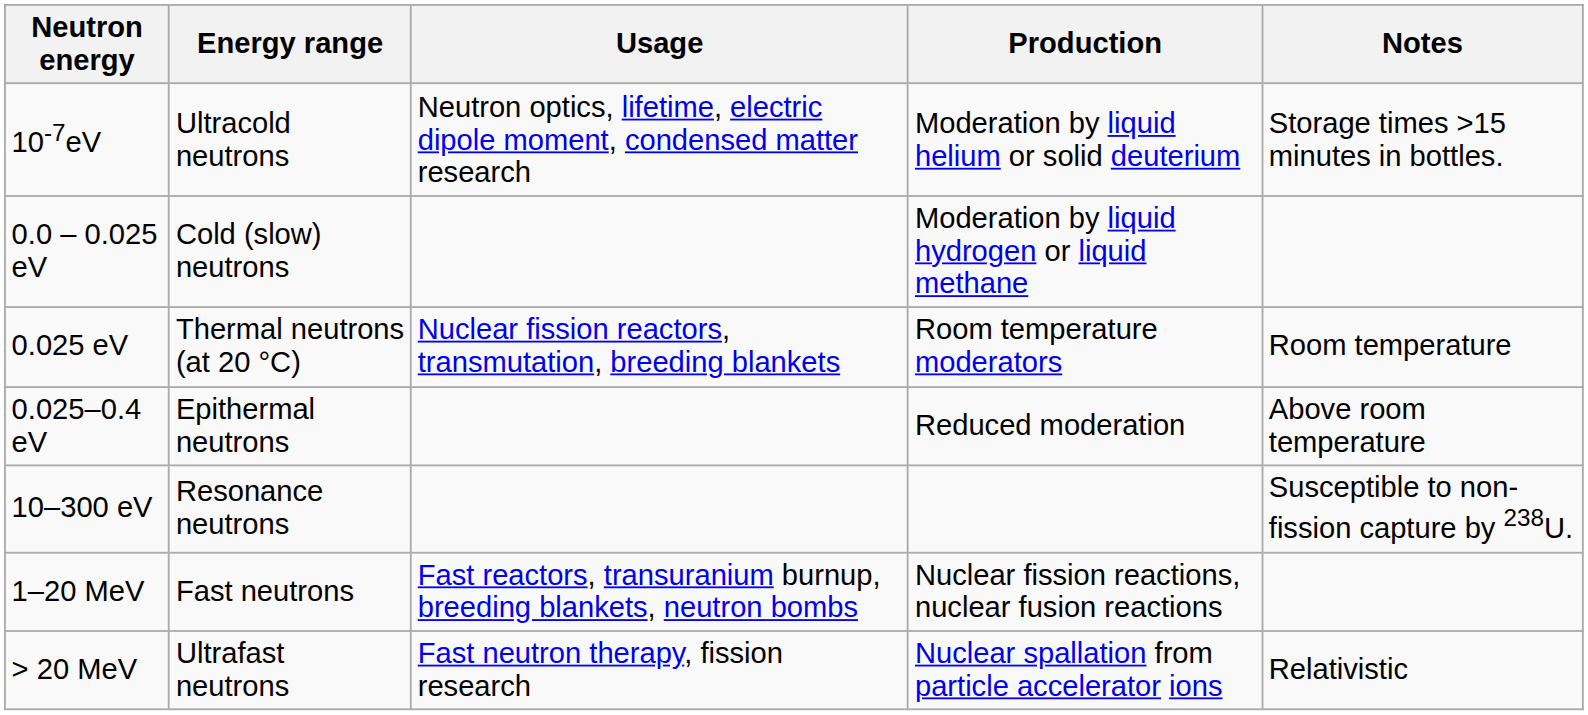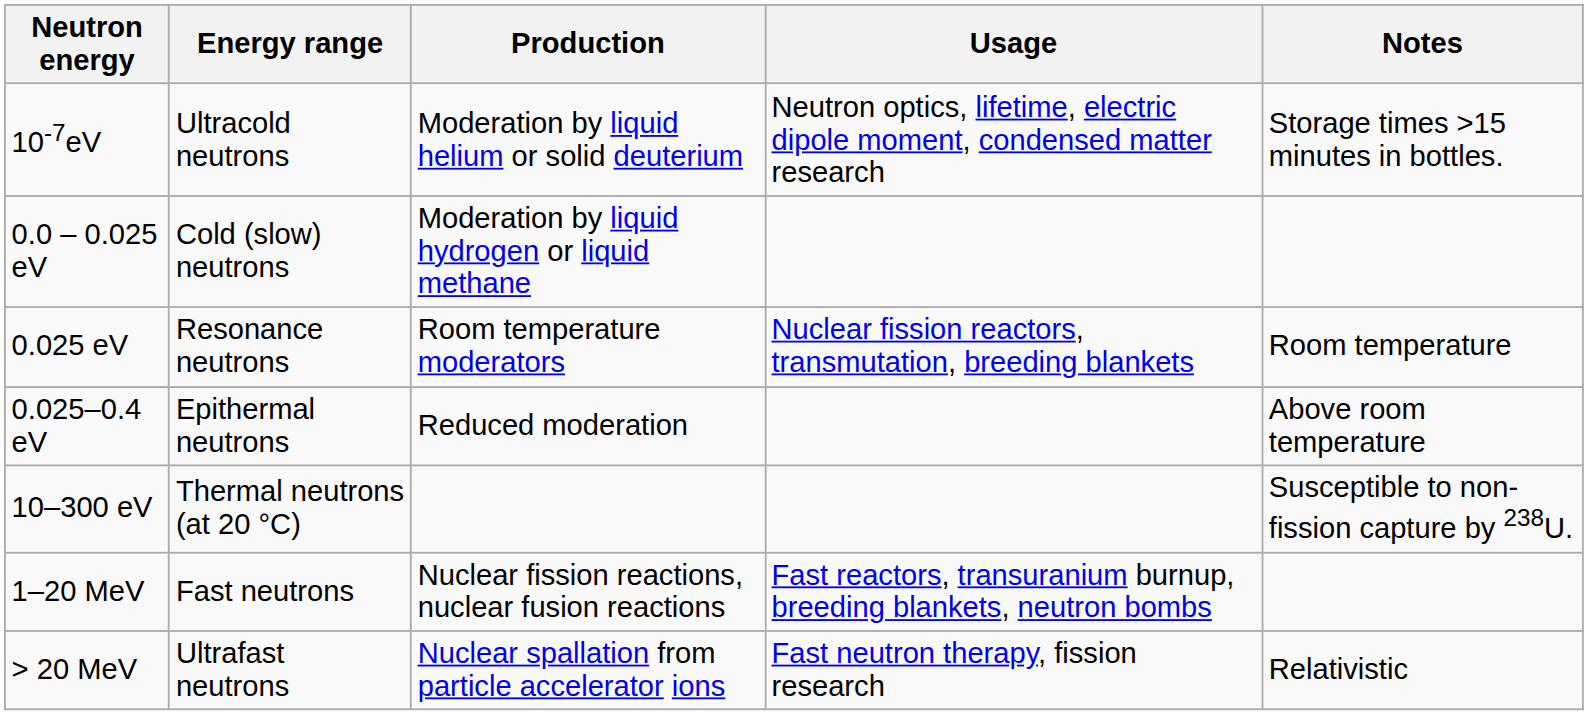columns swapped: Production <-> Usage
0.025 eV | Energy range: Thermal neutrons (at 20 °C) -> Resonance neutrons
10–300 eV | Energy range: Resonance neutrons -> Thermal neutrons (at 20 °C)
